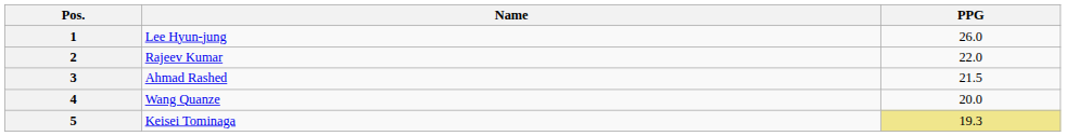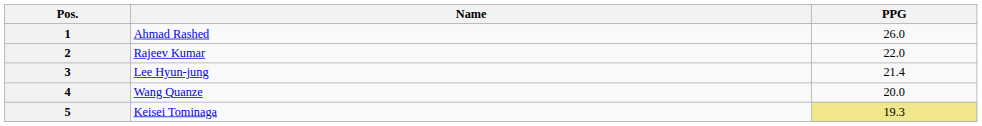1 | Name: Lee Hyun-jung -> Ahmad Rashed
3 | Name: Ahmad Rashed -> Lee Hyun-jung
3 | PPG: 21.5 -> 21.4
